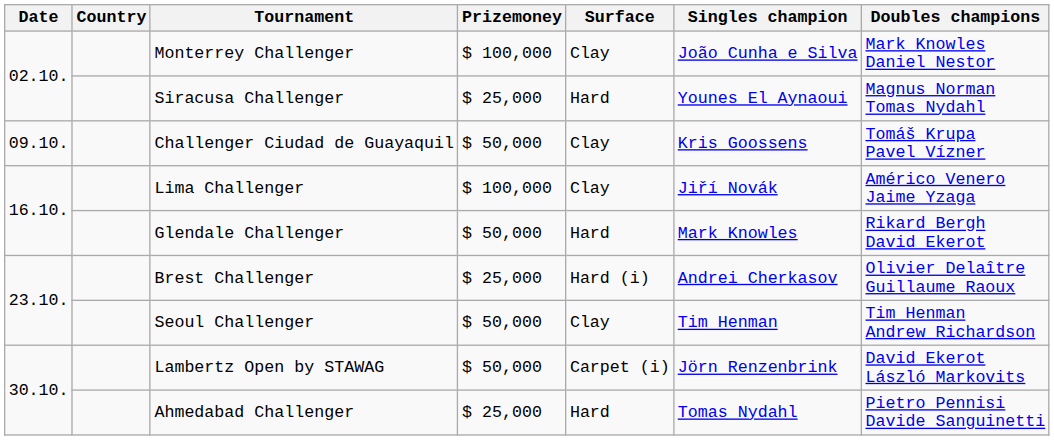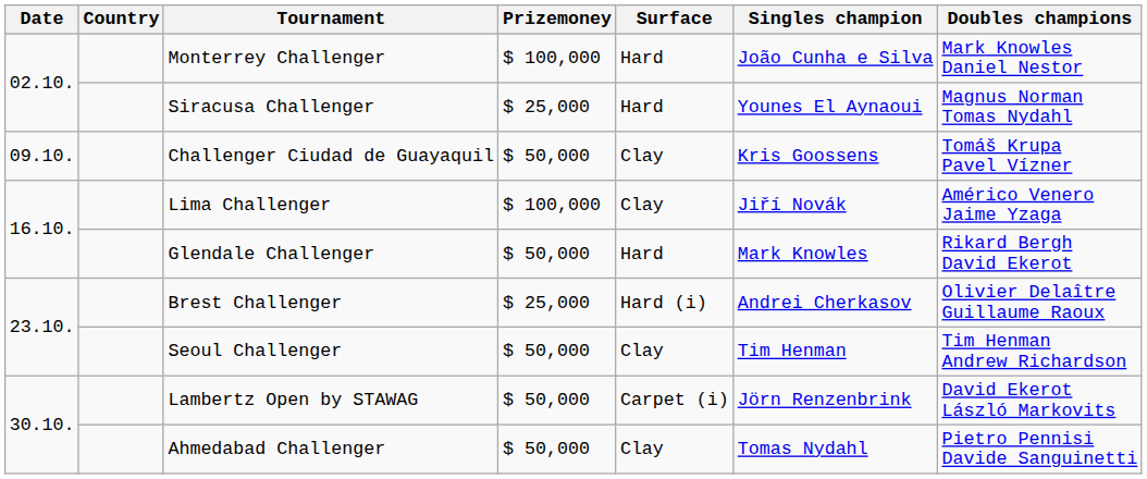Monterrey Challenger | Surface: Clay -> Hard
Ahmedabad Challenger | Prizemoney: $ 25,000 -> $ 50,000
Ahmedabad Challenger | Surface: Hard -> Clay
